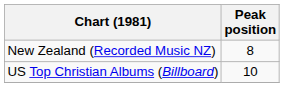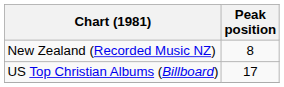US Top Christian Albums (Billboard) | Peak position: 10 -> 17
